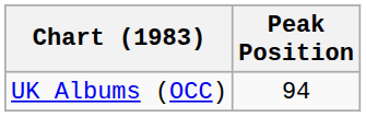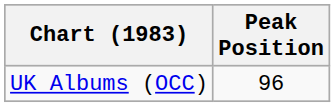UK Albums (OCC) | Peak Position: 94 -> 96
